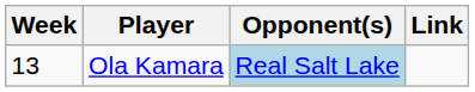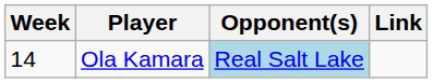Ola Kamara | Week: 13 -> 14
